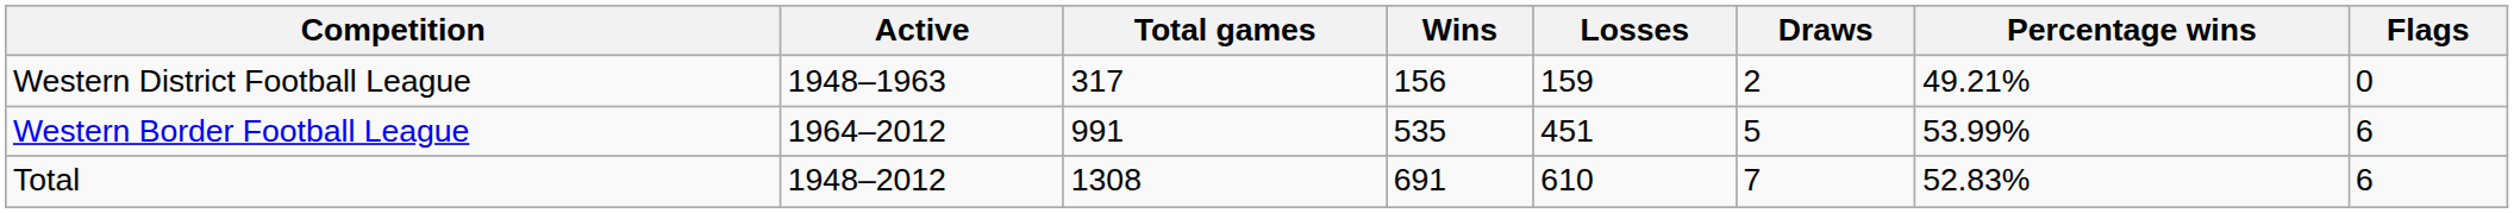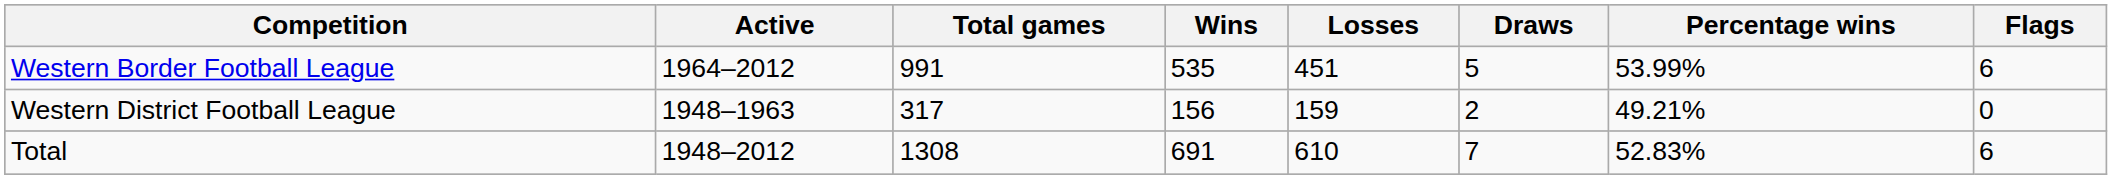rows swapped: Western District Football League <-> Western Border Football League
